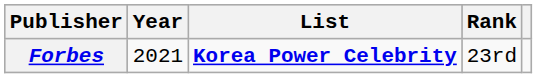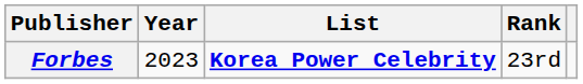Forbes | Year: 2021 -> 2023
